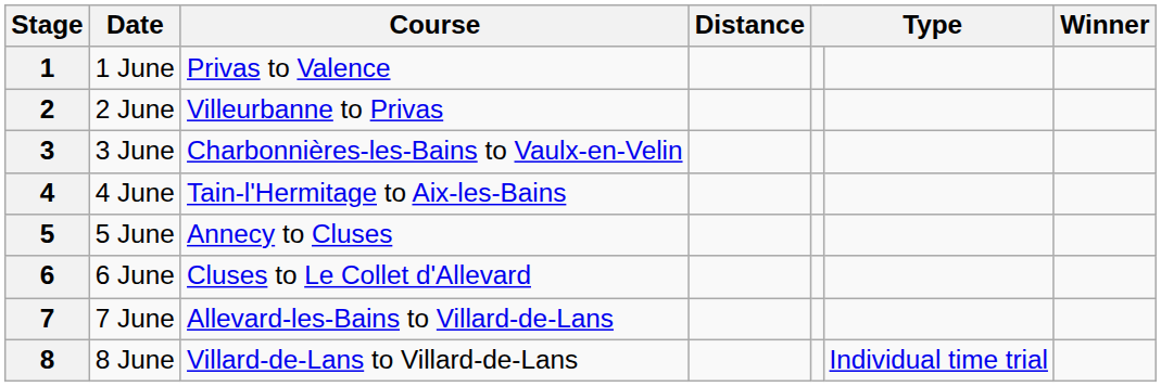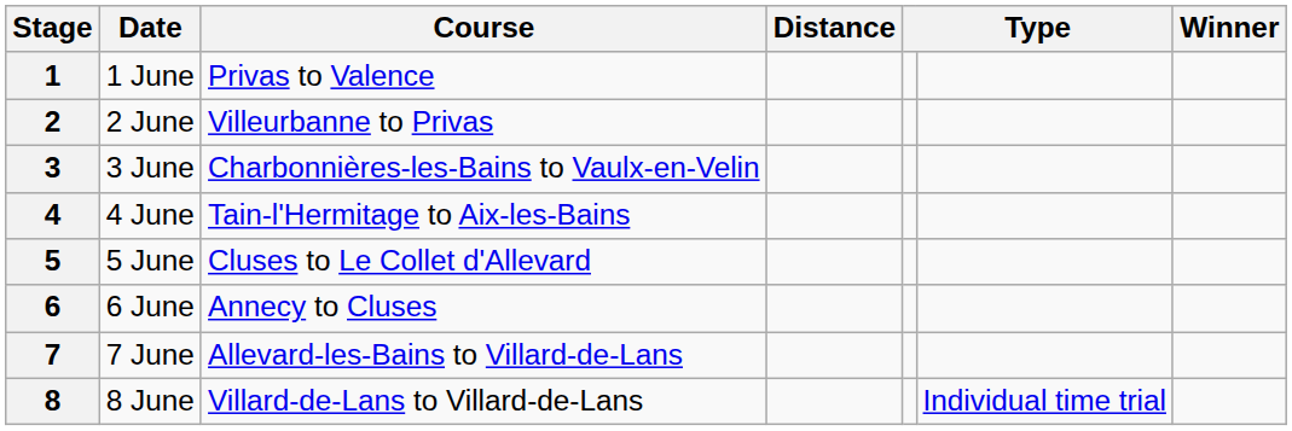5 | Course: Annecy to Cluses -> Cluses to Le Collet d'Allevard
6 | Course: Cluses to Le Collet d'Allevard -> Annecy to Cluses
